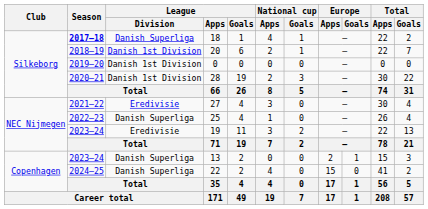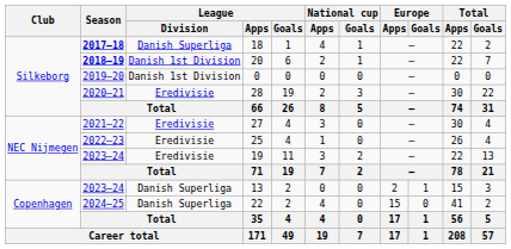20 | Season: normal -> bold
28 | League / Division: Danish 1st Division -> Eredivisie
25 | League / Division: Danish Superliga -> Eredivisie
